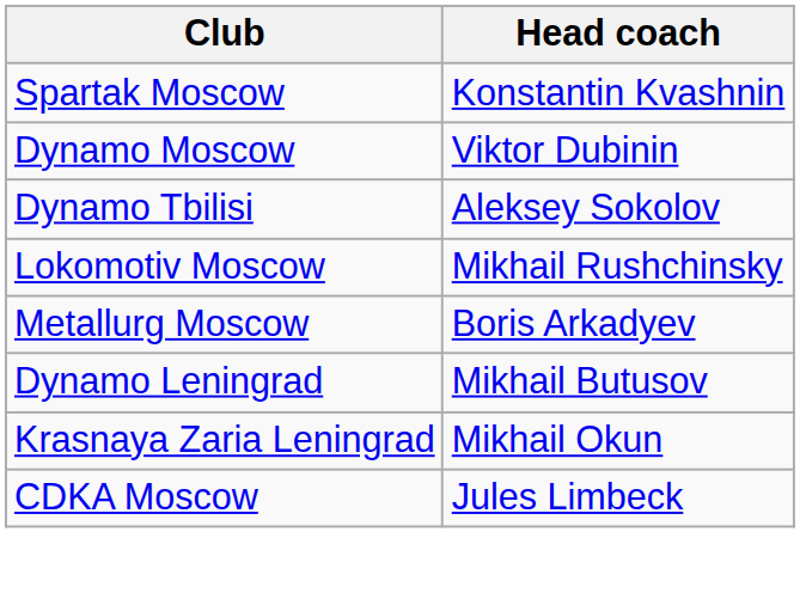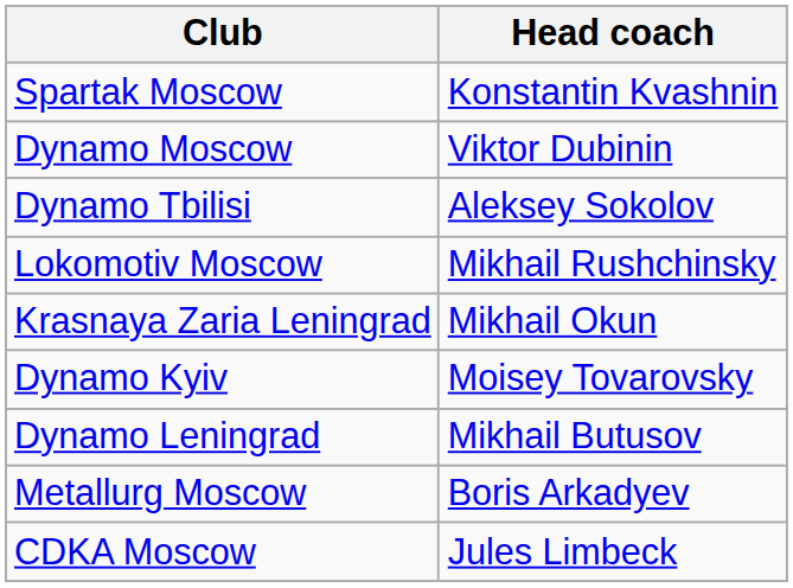rows swapped: Krasnaya Zaria Leningrad <-> Metallurg Moscow
+ row: Dynamo Kyiv | Moisey Tovarovsky
